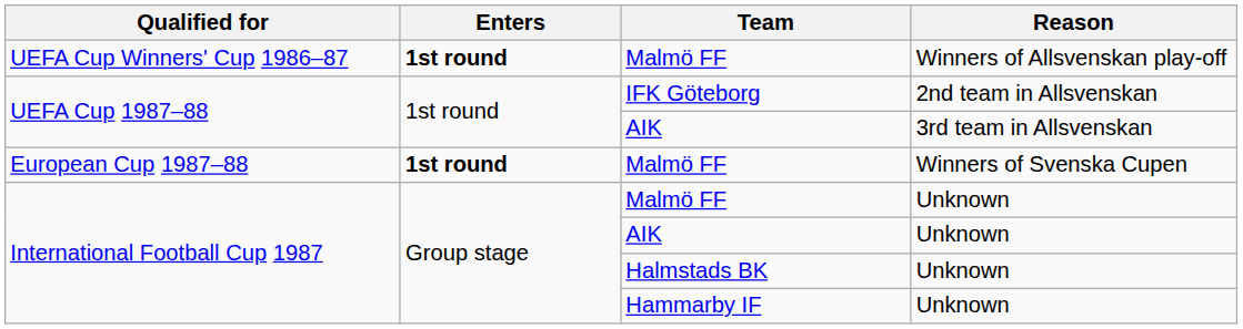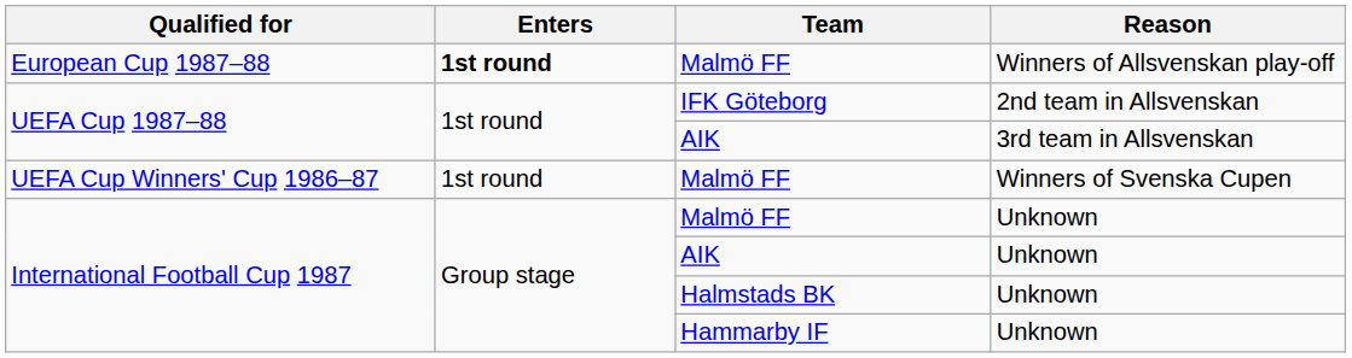Malmö FF / Winners of Allsvenskan play-off | Qualified for: UEFA Cup Winners' Cup 1986–87 -> European Cup 1987–88
Malmö FF / Winners of Svenska Cupen | Qualified for: European Cup 1987–88 -> UEFA Cup Winners' Cup 1986–87
Malmö FF / Winners of Svenska Cupen | Enters: bold -> normal
